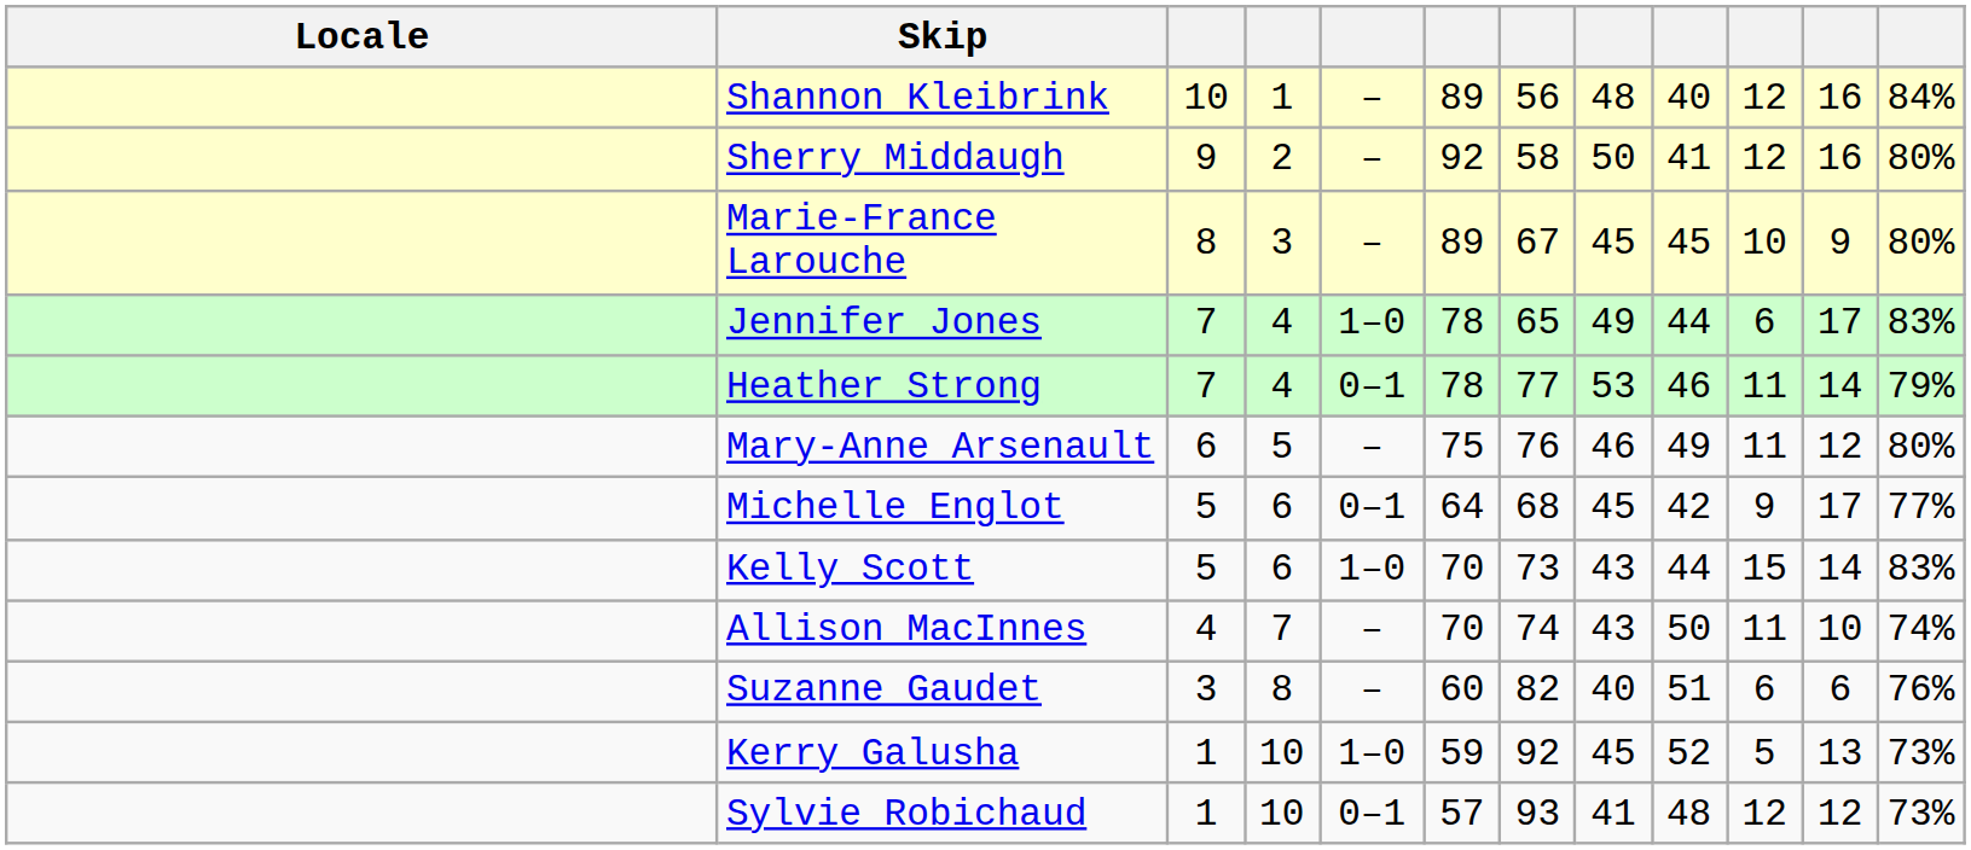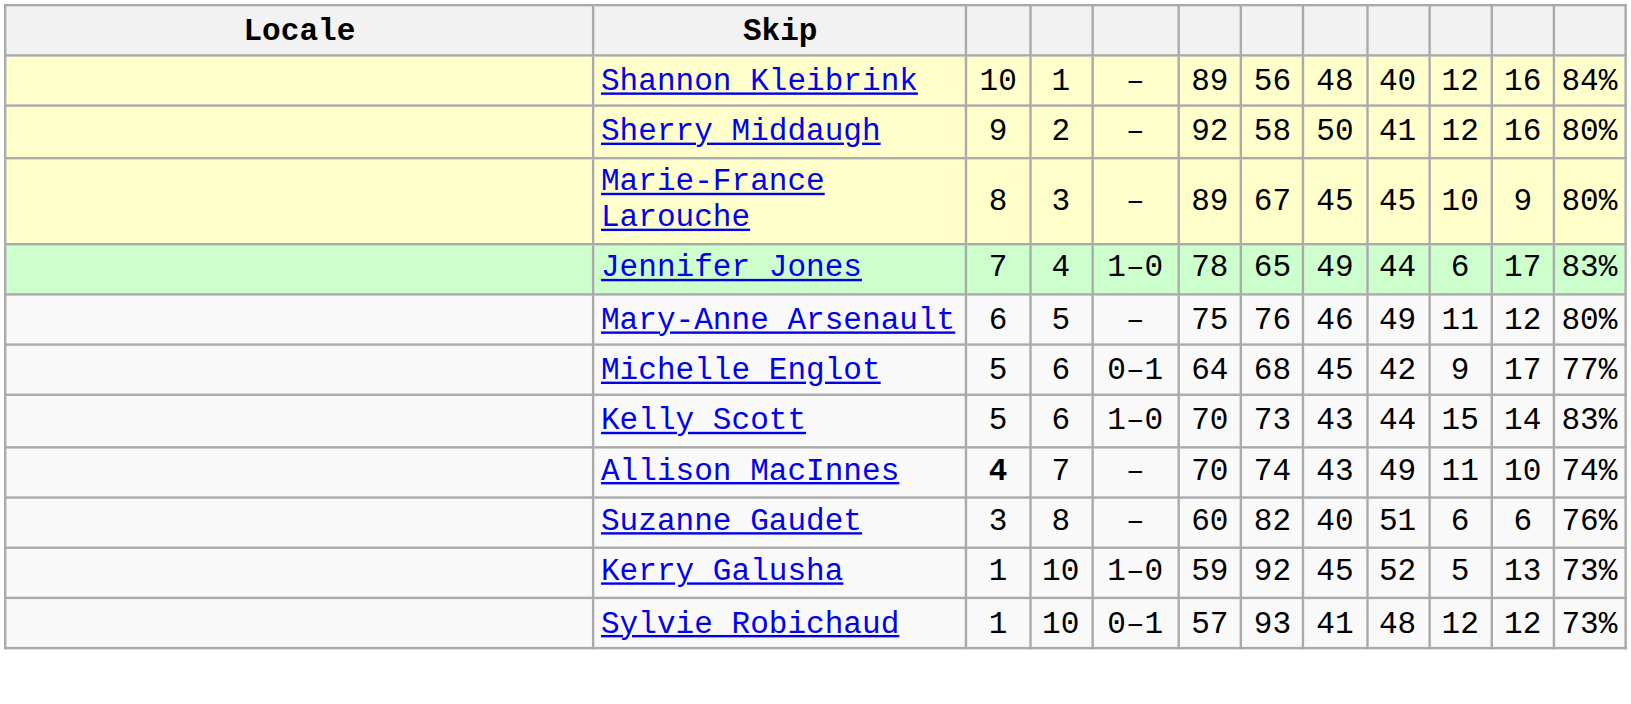- row: Heather Strong | 7 | 4 | 0–1 | 78 | 77 | 53 | 46 | 11 | 14 | 79%
Allison MacInnes | column 3: normal -> bold
Allison MacInnes | column 9: 50 -> 49
